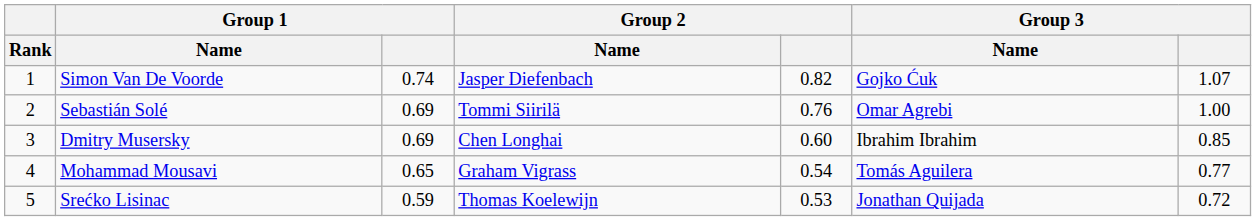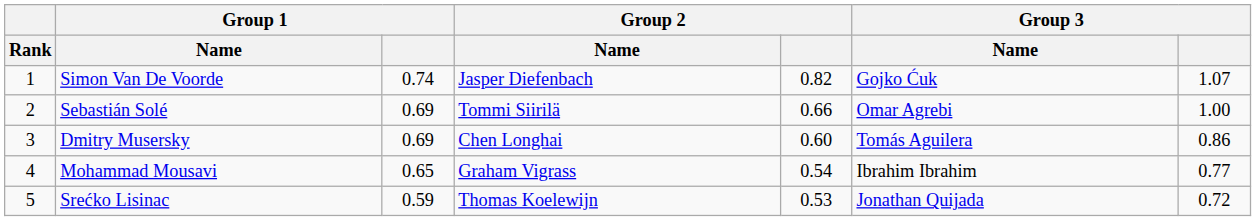Sebastián Solé | Group 2: 0.76 -> 0.66
Dmitry Musersky | Group 3 / Name: Ibrahim Ibrahim -> Tomás Aguilera
Dmitry Musersky | Group 3: 0.85 -> 0.86
Mohammad Mousavi | Group 3 / Name: Tomás Aguilera -> Ibrahim Ibrahim
